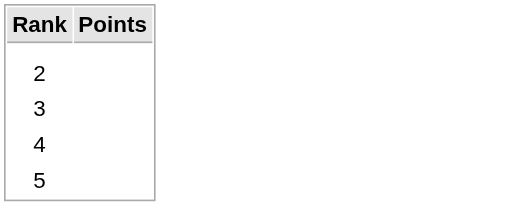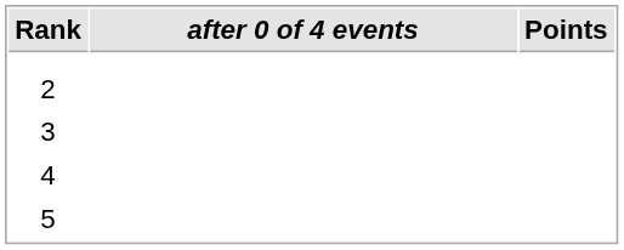+ column: after 0 of 4 events
